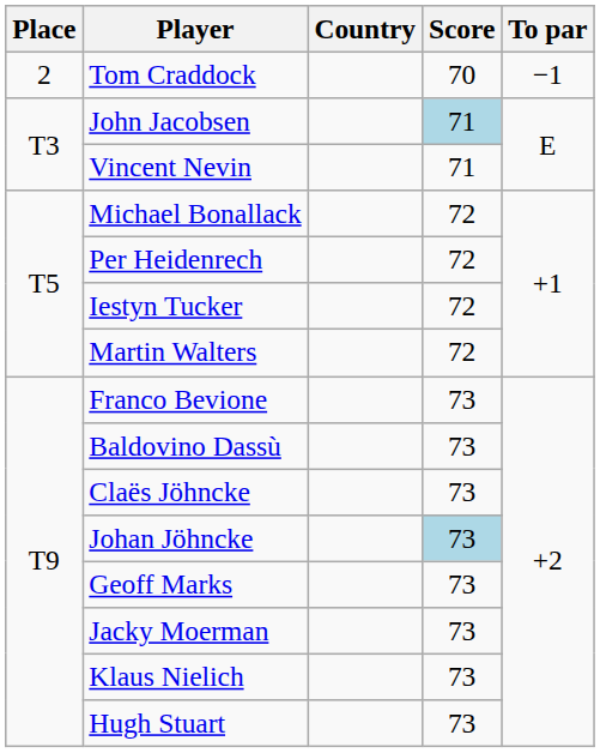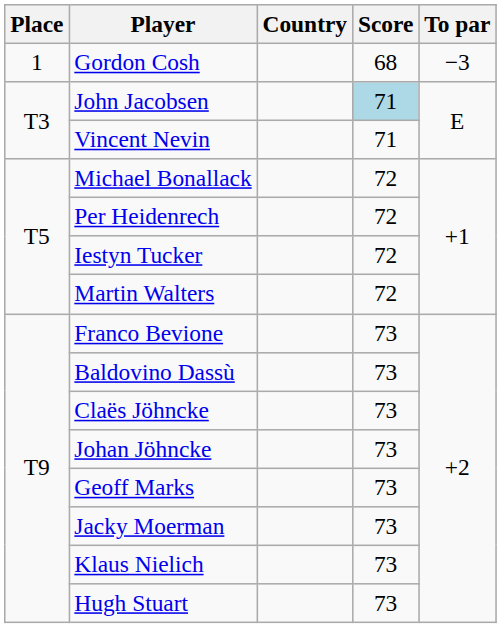+ row: 1 | Gordon Cosh | 68 | −3
- row: 2 | Tom Craddock | 70 | −1
Johan Jöhncke | Score: lightblue background -> no background
